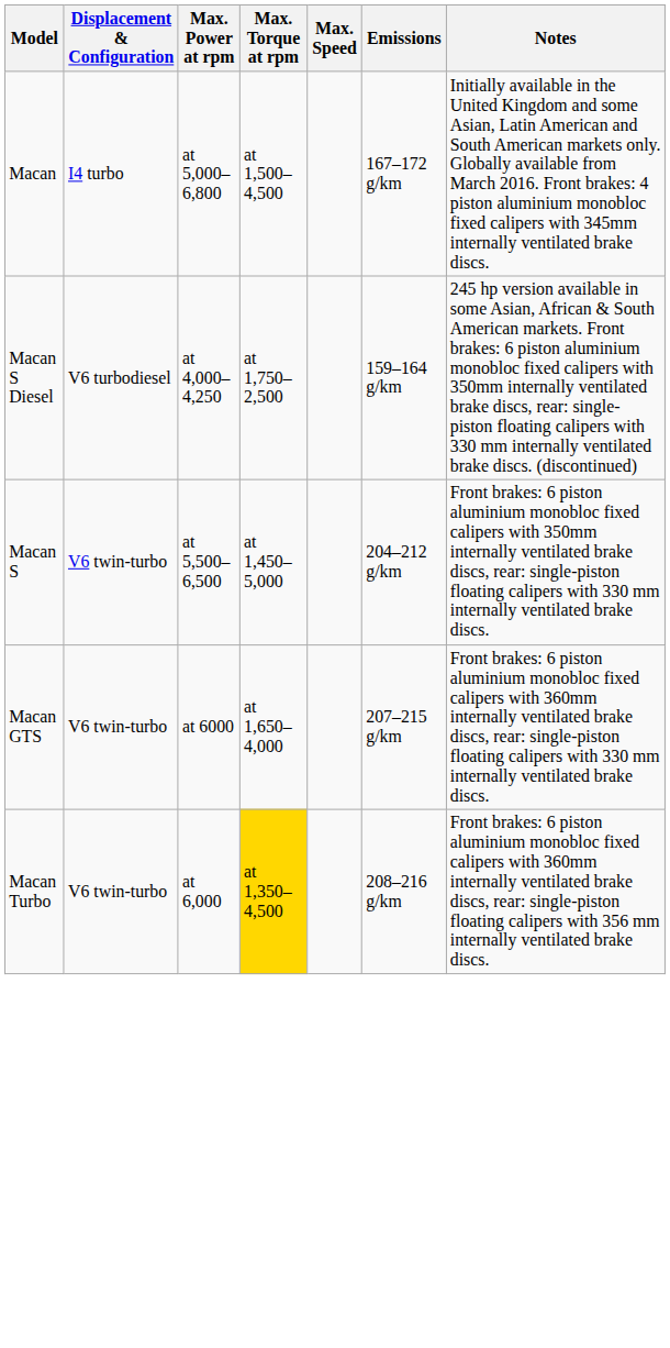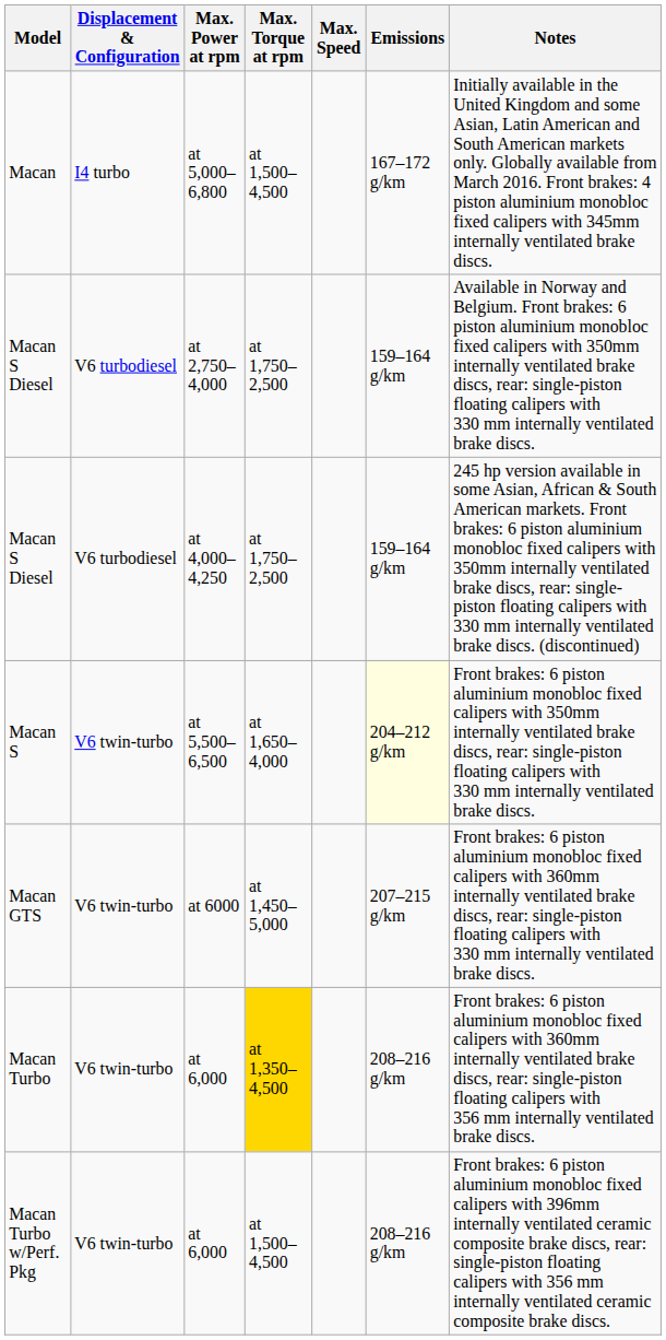+ row: Macan S Diesel | V6 turbodiesel | at 2,750–4,000 | at 1,750–2,500 | 159–164 g/km | Available in Norway and Belgium. Front brakes: 6 piston aluminium monobloc fixed calipers with 350mm internally ventilated brake discs, rear: single-piston floating calipers with 330 mm internally ventilated brake discs.
Macan S | Max. Torque at rpm: at 1,450–5,000 -> at 1,650–4,000
Macan S | Emissions: no background -> lightyellow background
Macan GTS | Max. Torque at rpm: at 1,650–4,000 -> at 1,450–5,000
+ row: Macan Turbo w/Perf. Pkg | V6 twin-turbo | at 6,000 | at 1,500–4,500 | 208–216 g/km | Front brakes: 6 piston aluminium monobloc fixed calipers with 396mm internally ventilated ceramic composite brake discs, rear: single-piston floating calipers with 356 mm internally ventilated ceramic composite brake discs.
